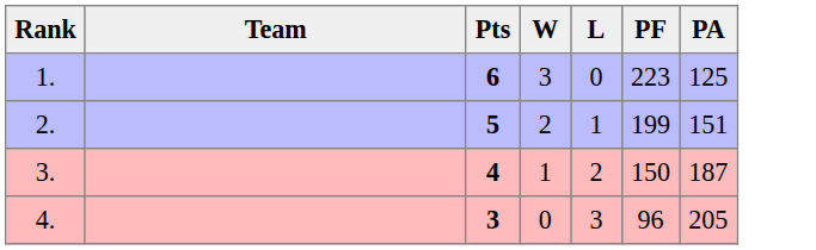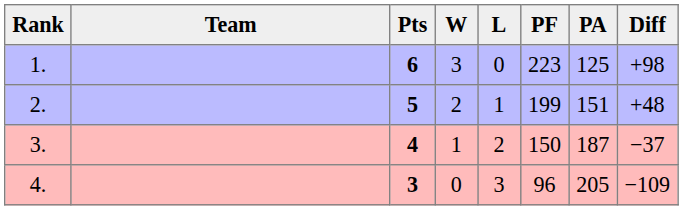+ column: Diff | +98 | +48 | −37 | −109
